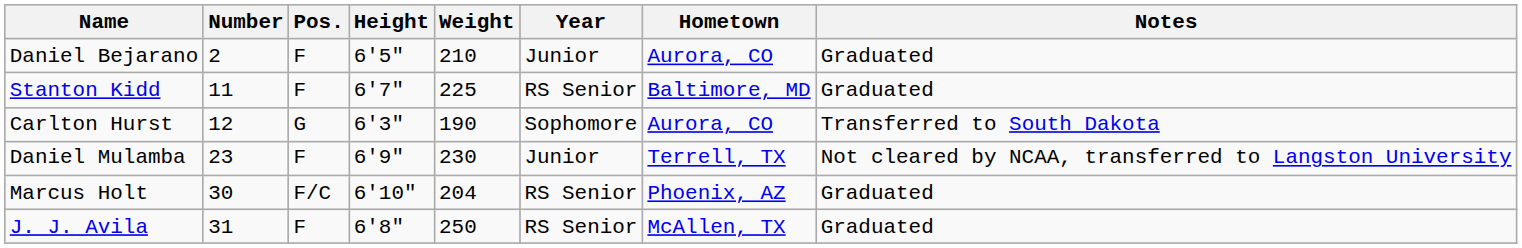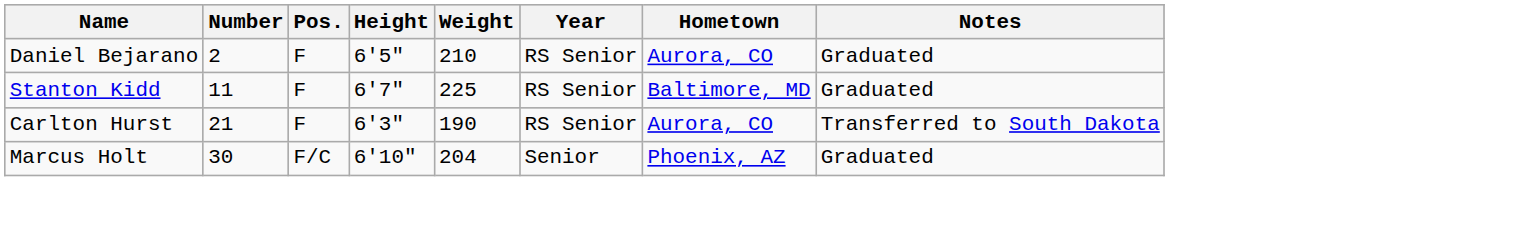Daniel Bejarano | Year: Junior -> RS Senior
Carlton Hurst | Number: 12 -> 21
Carlton Hurst | Pos.: G -> F
Carlton Hurst | Year: Sophomore -> RS Senior
- row: Daniel Mulamba | 23 | F | 6'9" | 230 | Junior | Terrell, TX | Not cleared by NCAA, transferred to Langston University
Marcus Holt | Year: RS Senior -> Senior
- row: J. J. Avila | 31 | F | 6'8" | 250 | RS Senior | McAllen, TX | Graduated
